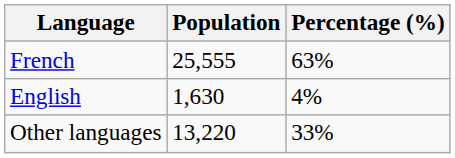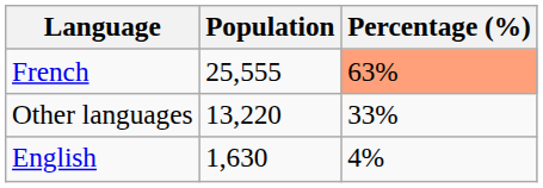French | Percentage (%): no background -> lightsalmon background
rows swapped: English <-> Other languages
